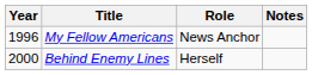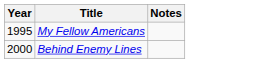- column: Role | News Anchor | Herself
My Fellow Americans | Year: 1996 -> 1995
